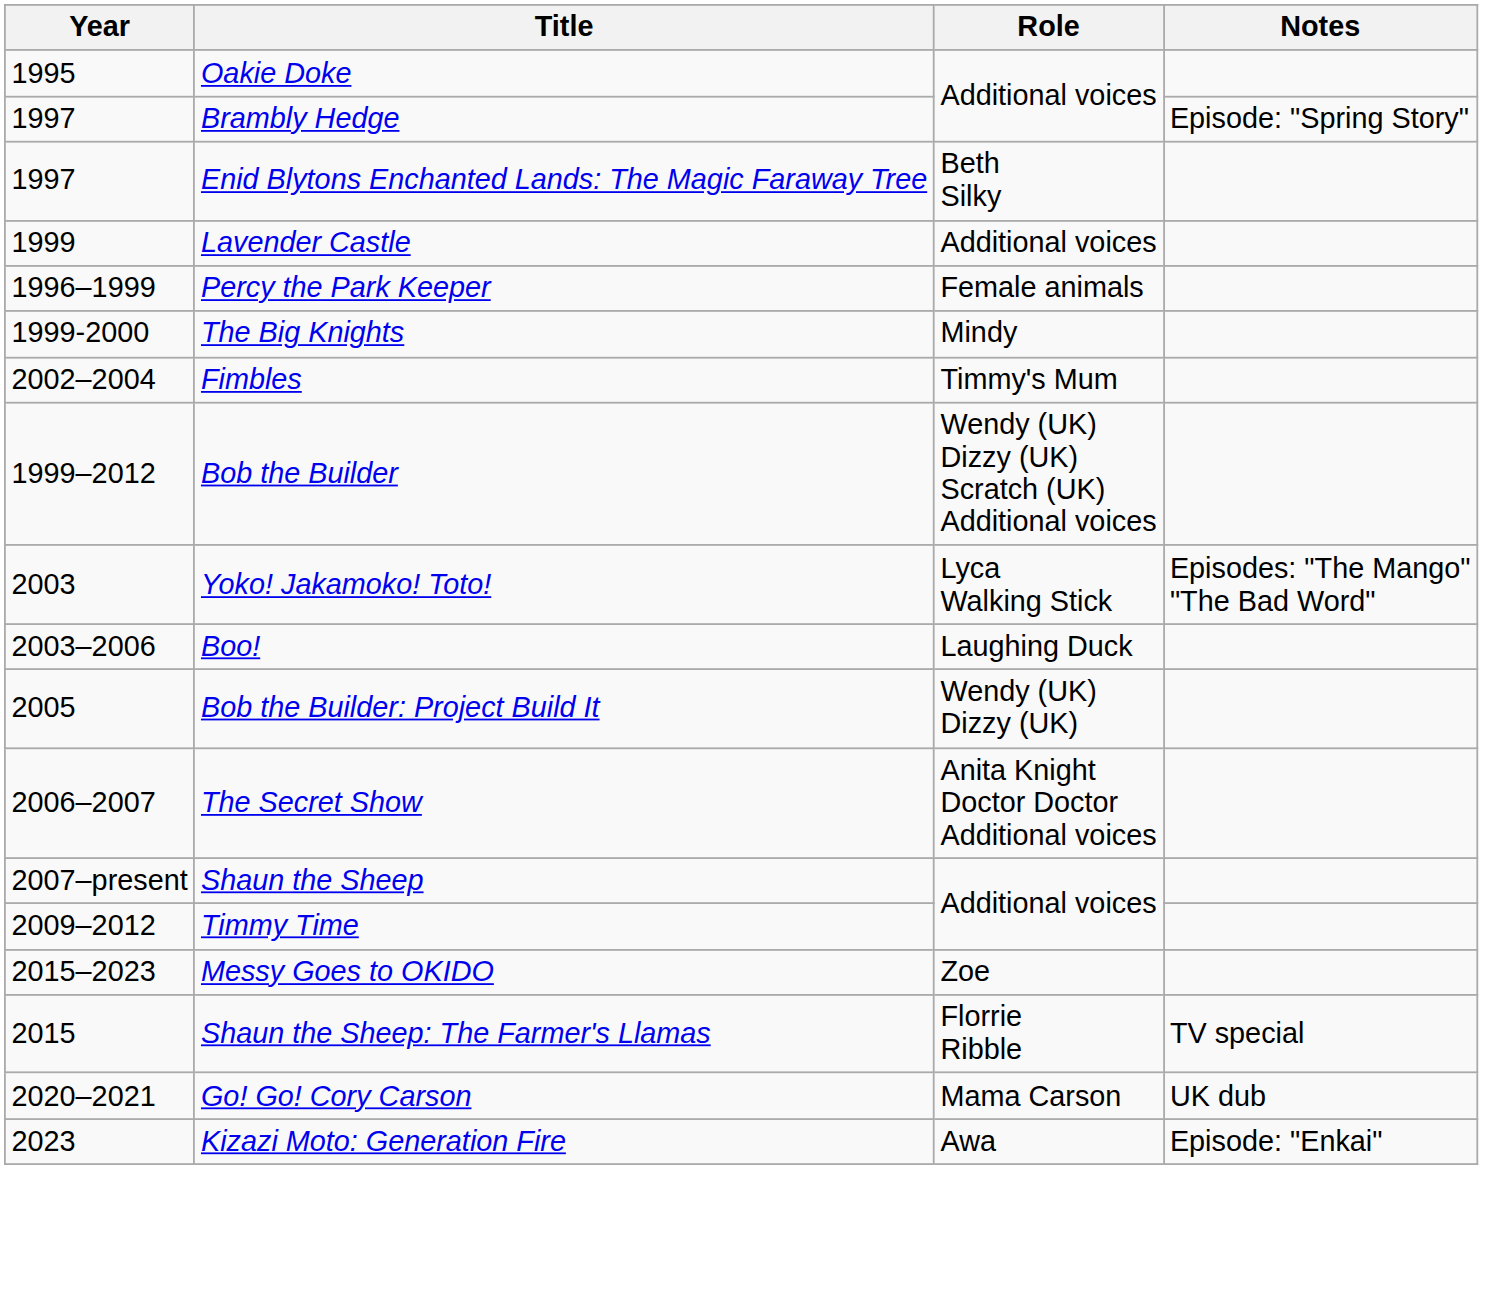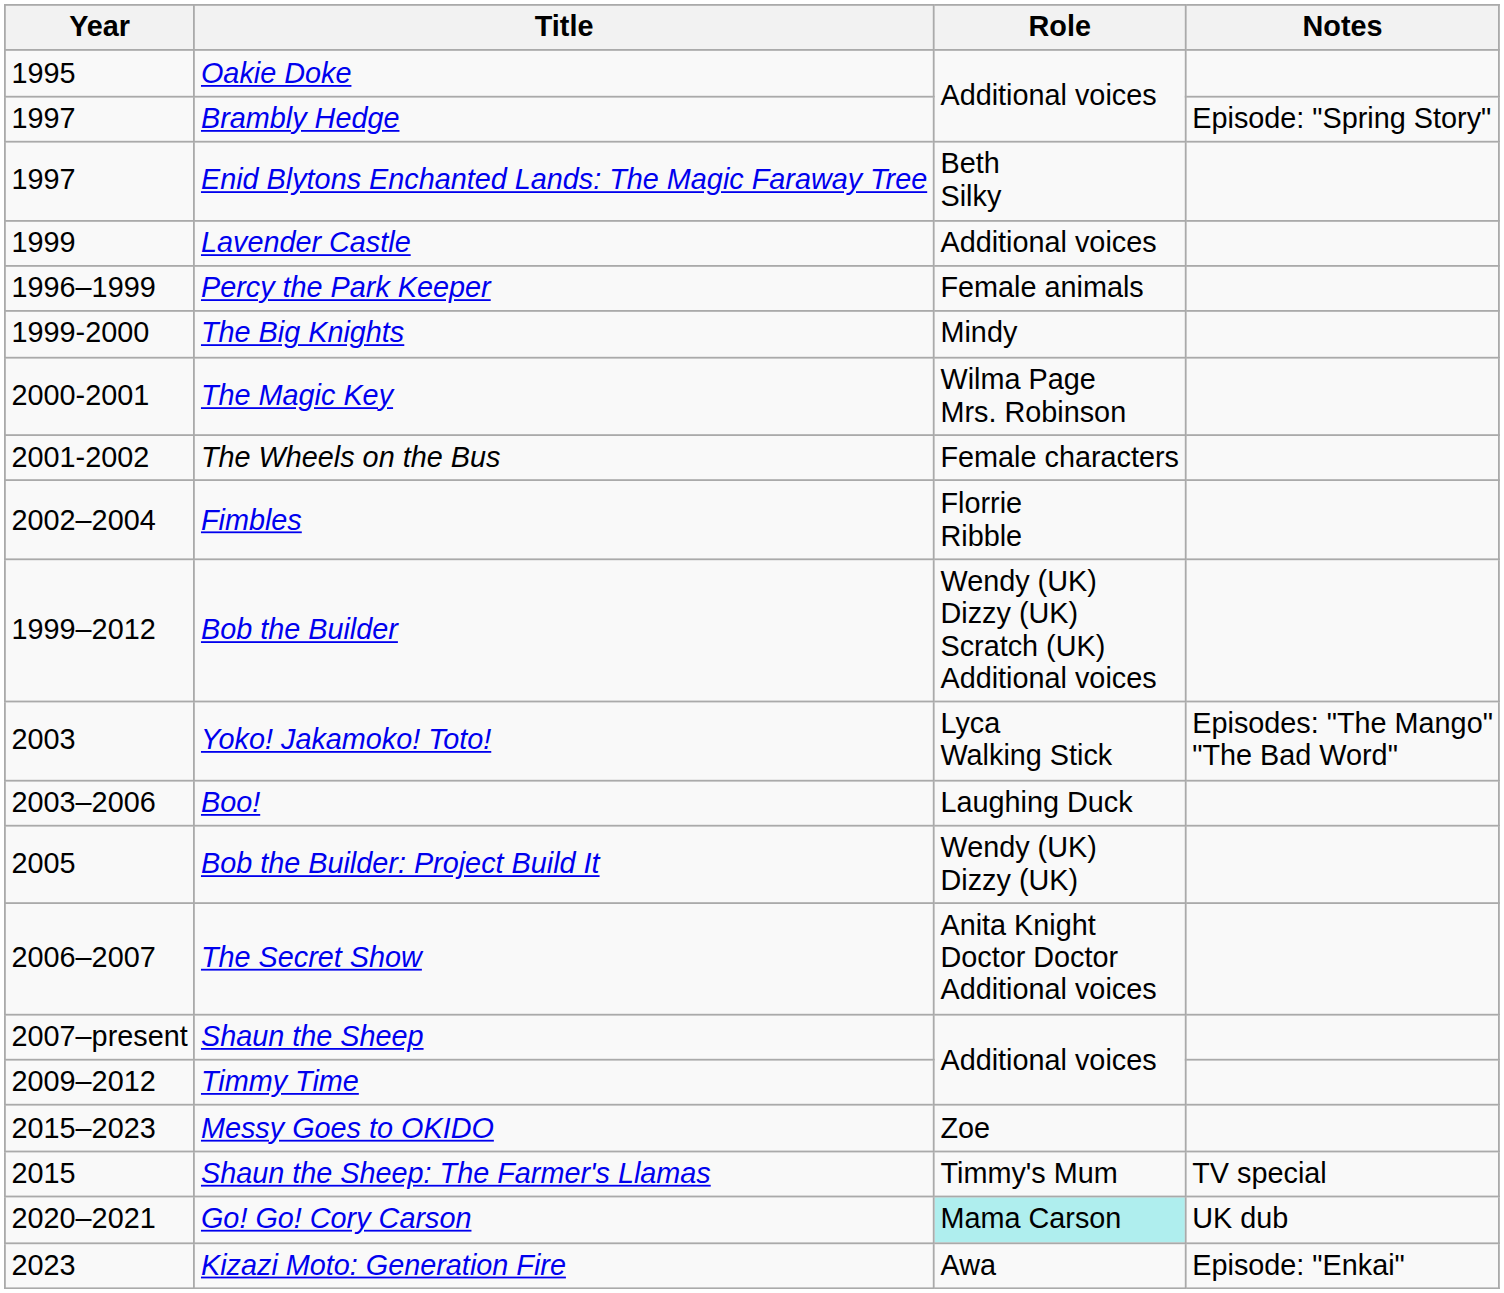+ row: 2000-2001 | The Magic Key | Wilma Page Mrs. Robinson
+ row: 2001-2002 | The Wheels on the Bus | Female characters
Fimbles | Role: Timmy's Mum -> Florrie Ribble
Shaun the Sheep: The Farmer's Llamas | Role: Florrie Ribble -> Timmy's Mum
Go! Go! Cory Carson | Role: no background -> paleturquoise background
